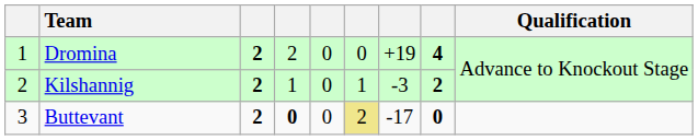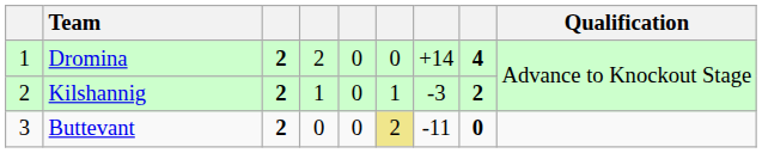Dromina | column 7: +19 -> +14
Buttevant | column 4: bold -> normal
Buttevant | column 7: -17 -> -11
